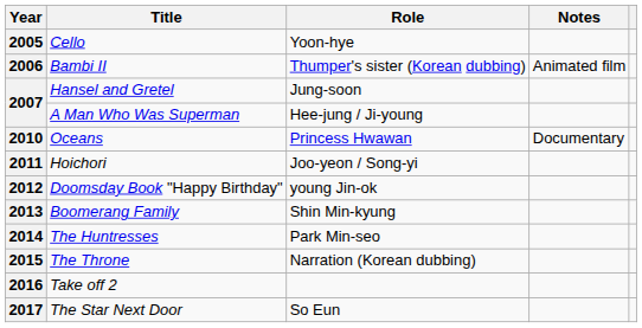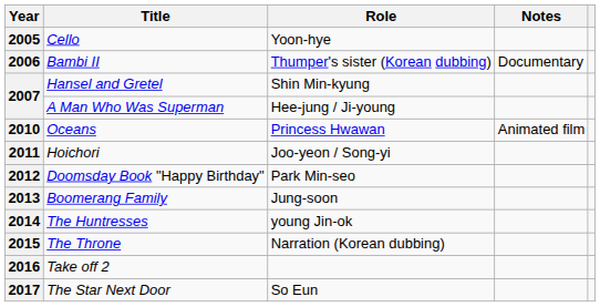2006 | Notes: Animated film -> Documentary
2007 / Hansel and Gretel | Role: Jung-soon -> Shin Min-kyung
2010 | Notes: Documentary -> Animated film
2012 | Role: young Jin-ok -> Park Min-seo
2013 | Role: Shin Min-kyung -> Jung-soon
2014 | Role: Park Min-seo -> young Jin-ok
